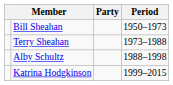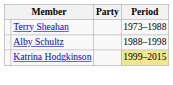- row: Bill Sheahan | 1950–1973
Katrina Hodgkinson | Period: no background -> khaki background
